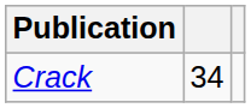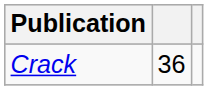Crack | column 2: 34 -> 36
